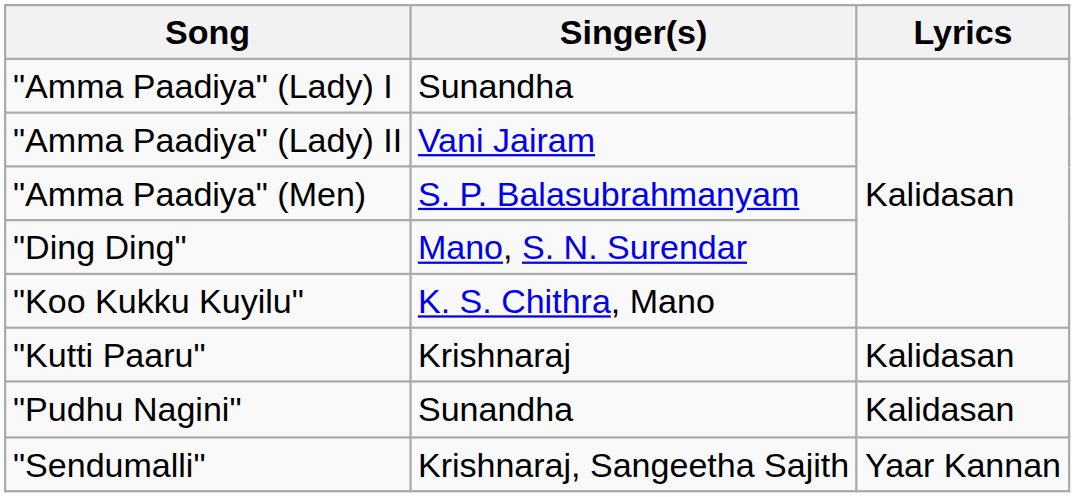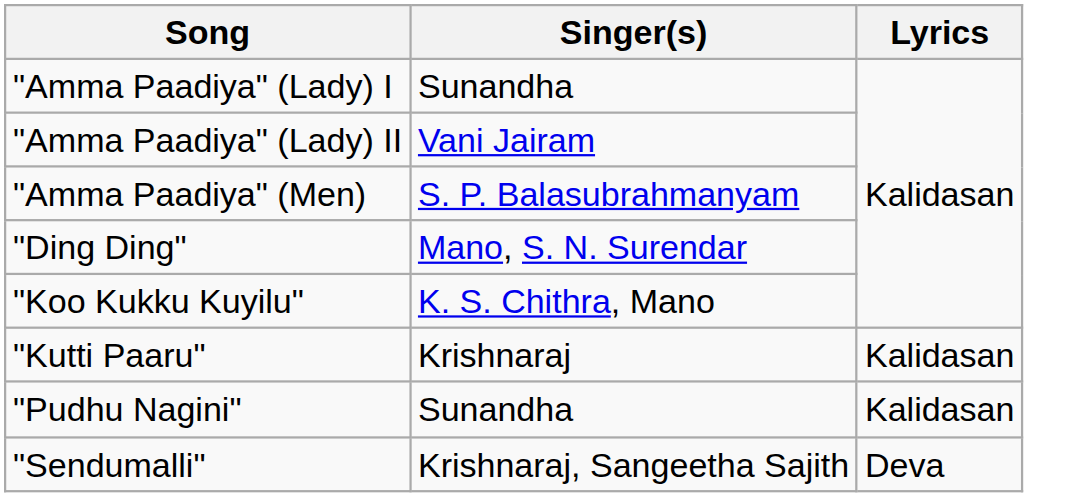"Sendumalli" | Lyrics: Yaar Kannan -> Deva
